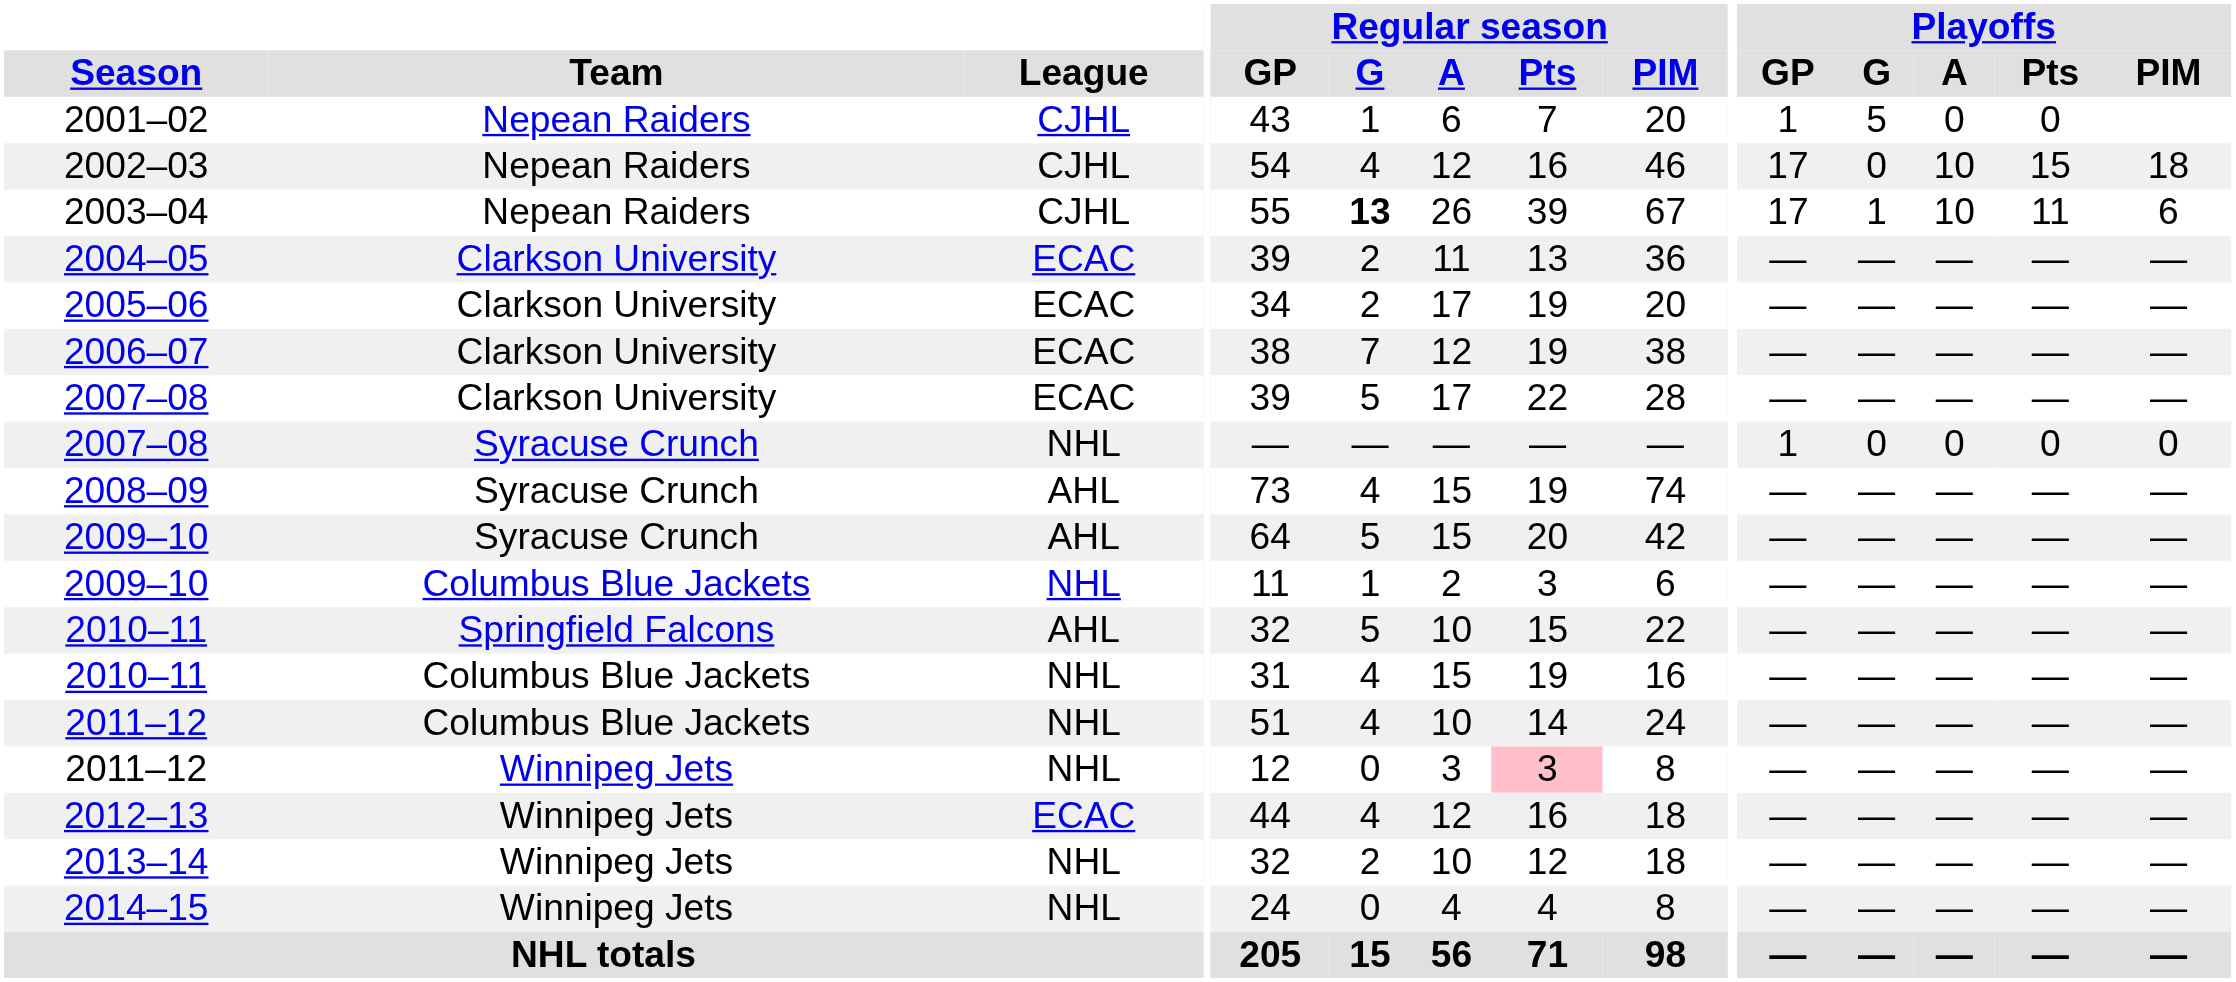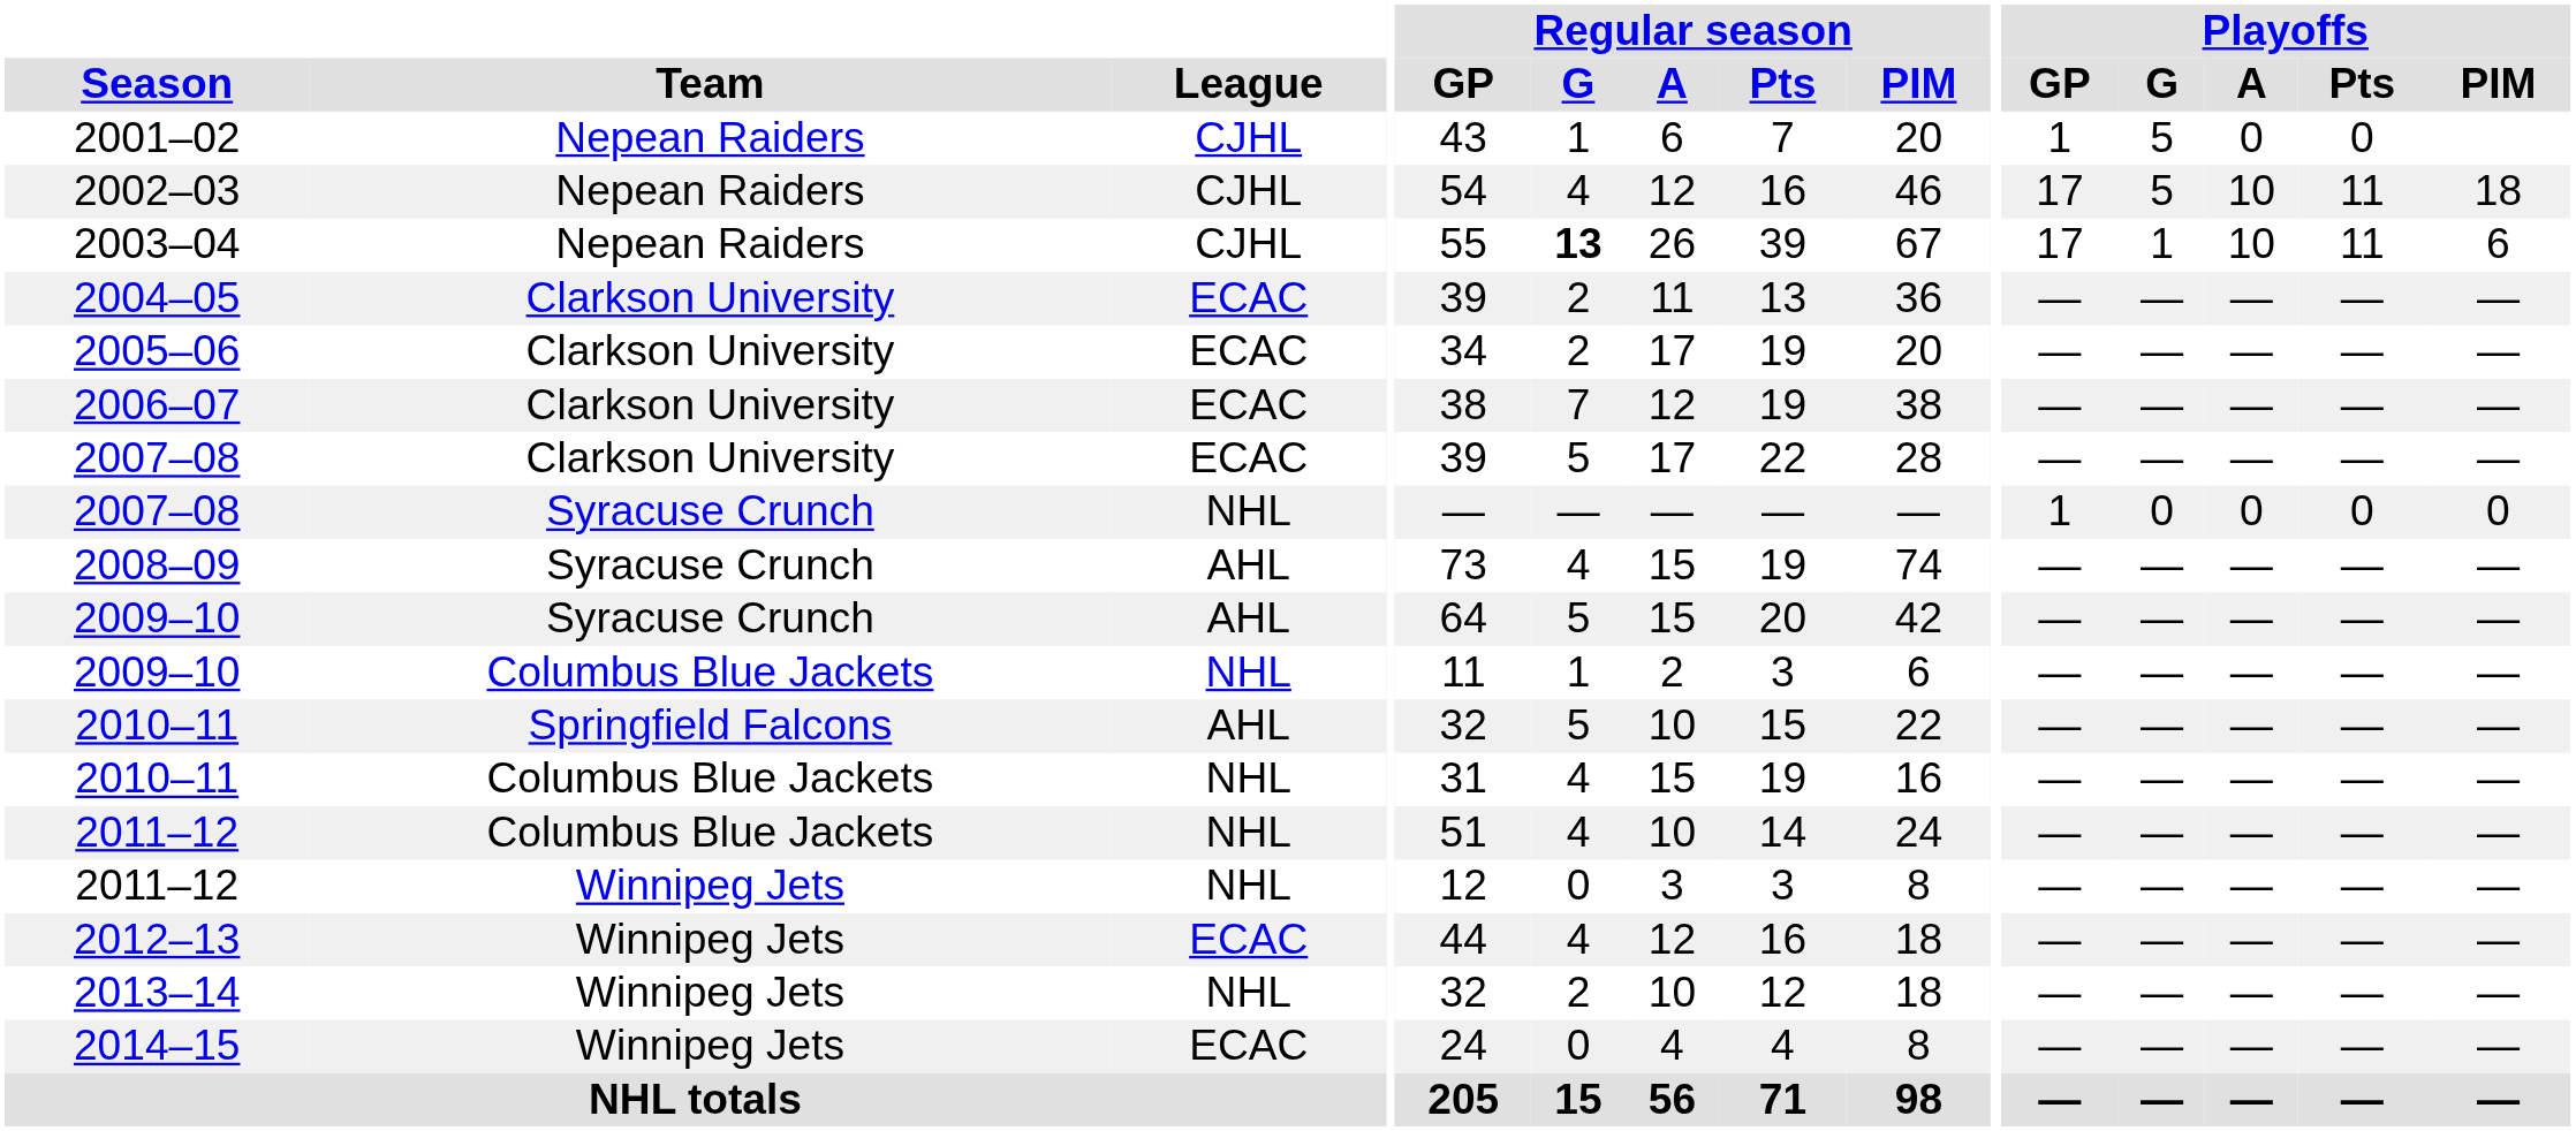2002–03 | Playoffs / G: 0 -> 5
2002–03 | Playoffs / Pts: 15 -> 11
2011–12 / Winnipeg Jets | Regular season / Pts: pink background -> no background
2014–15 | League: NHL -> ECAC
